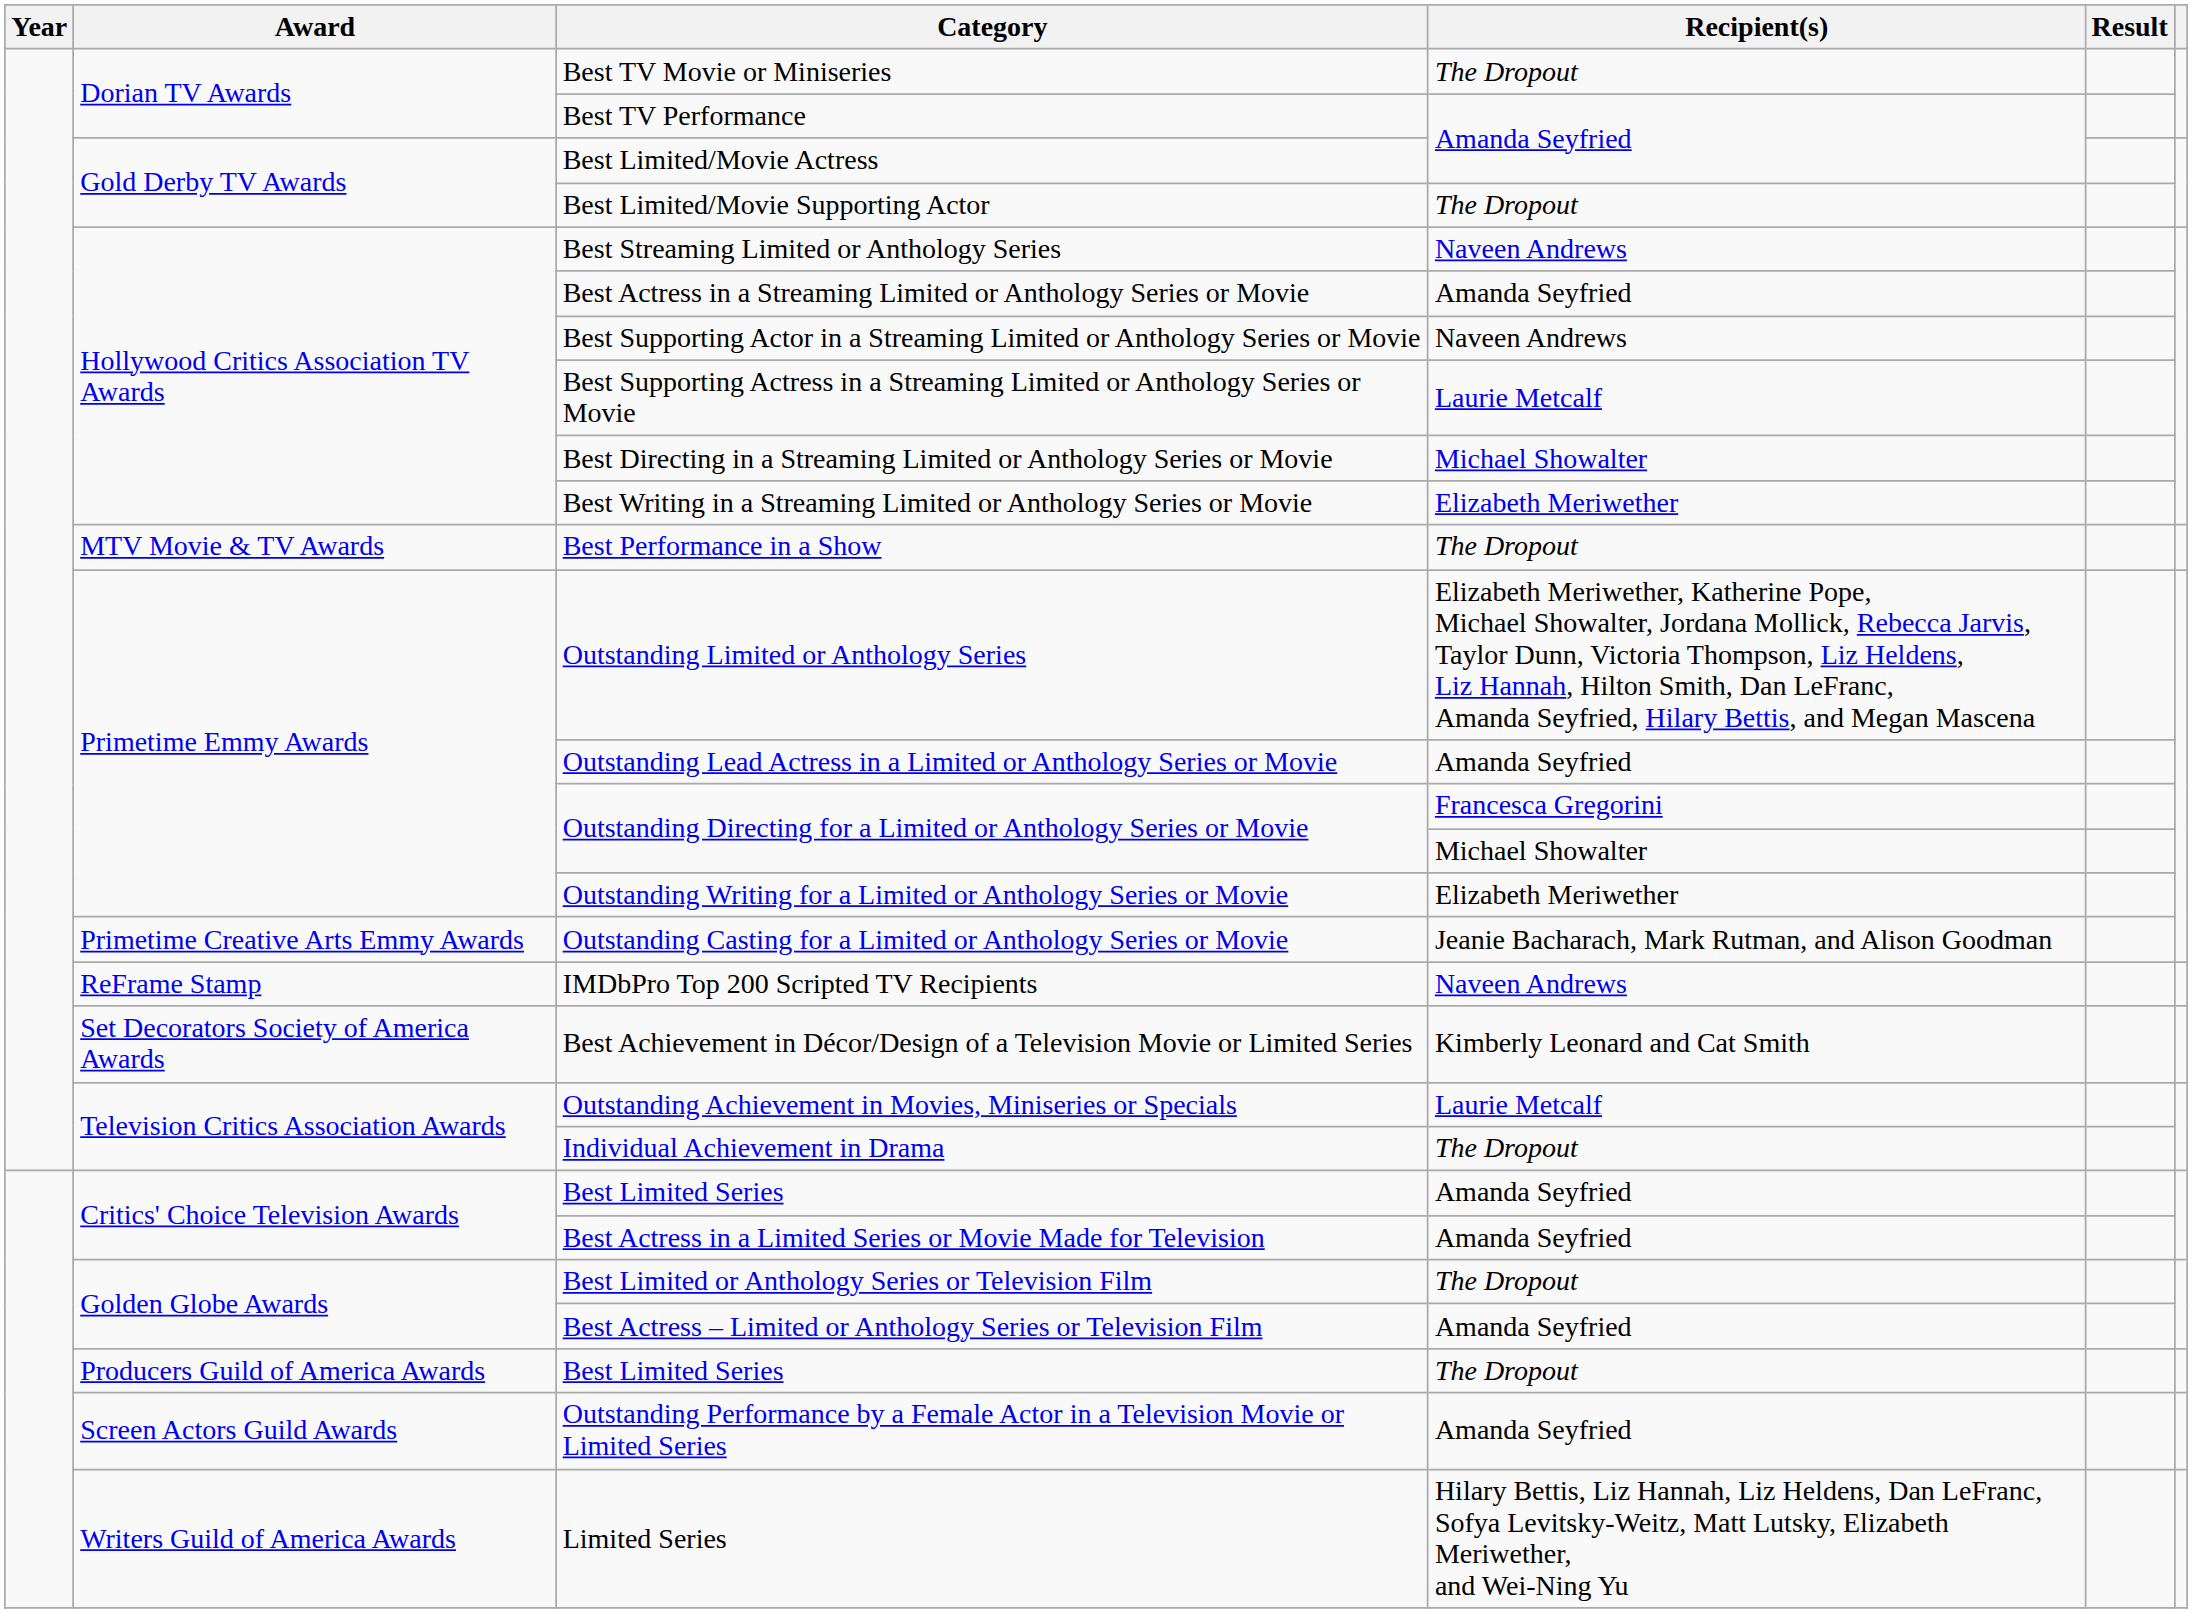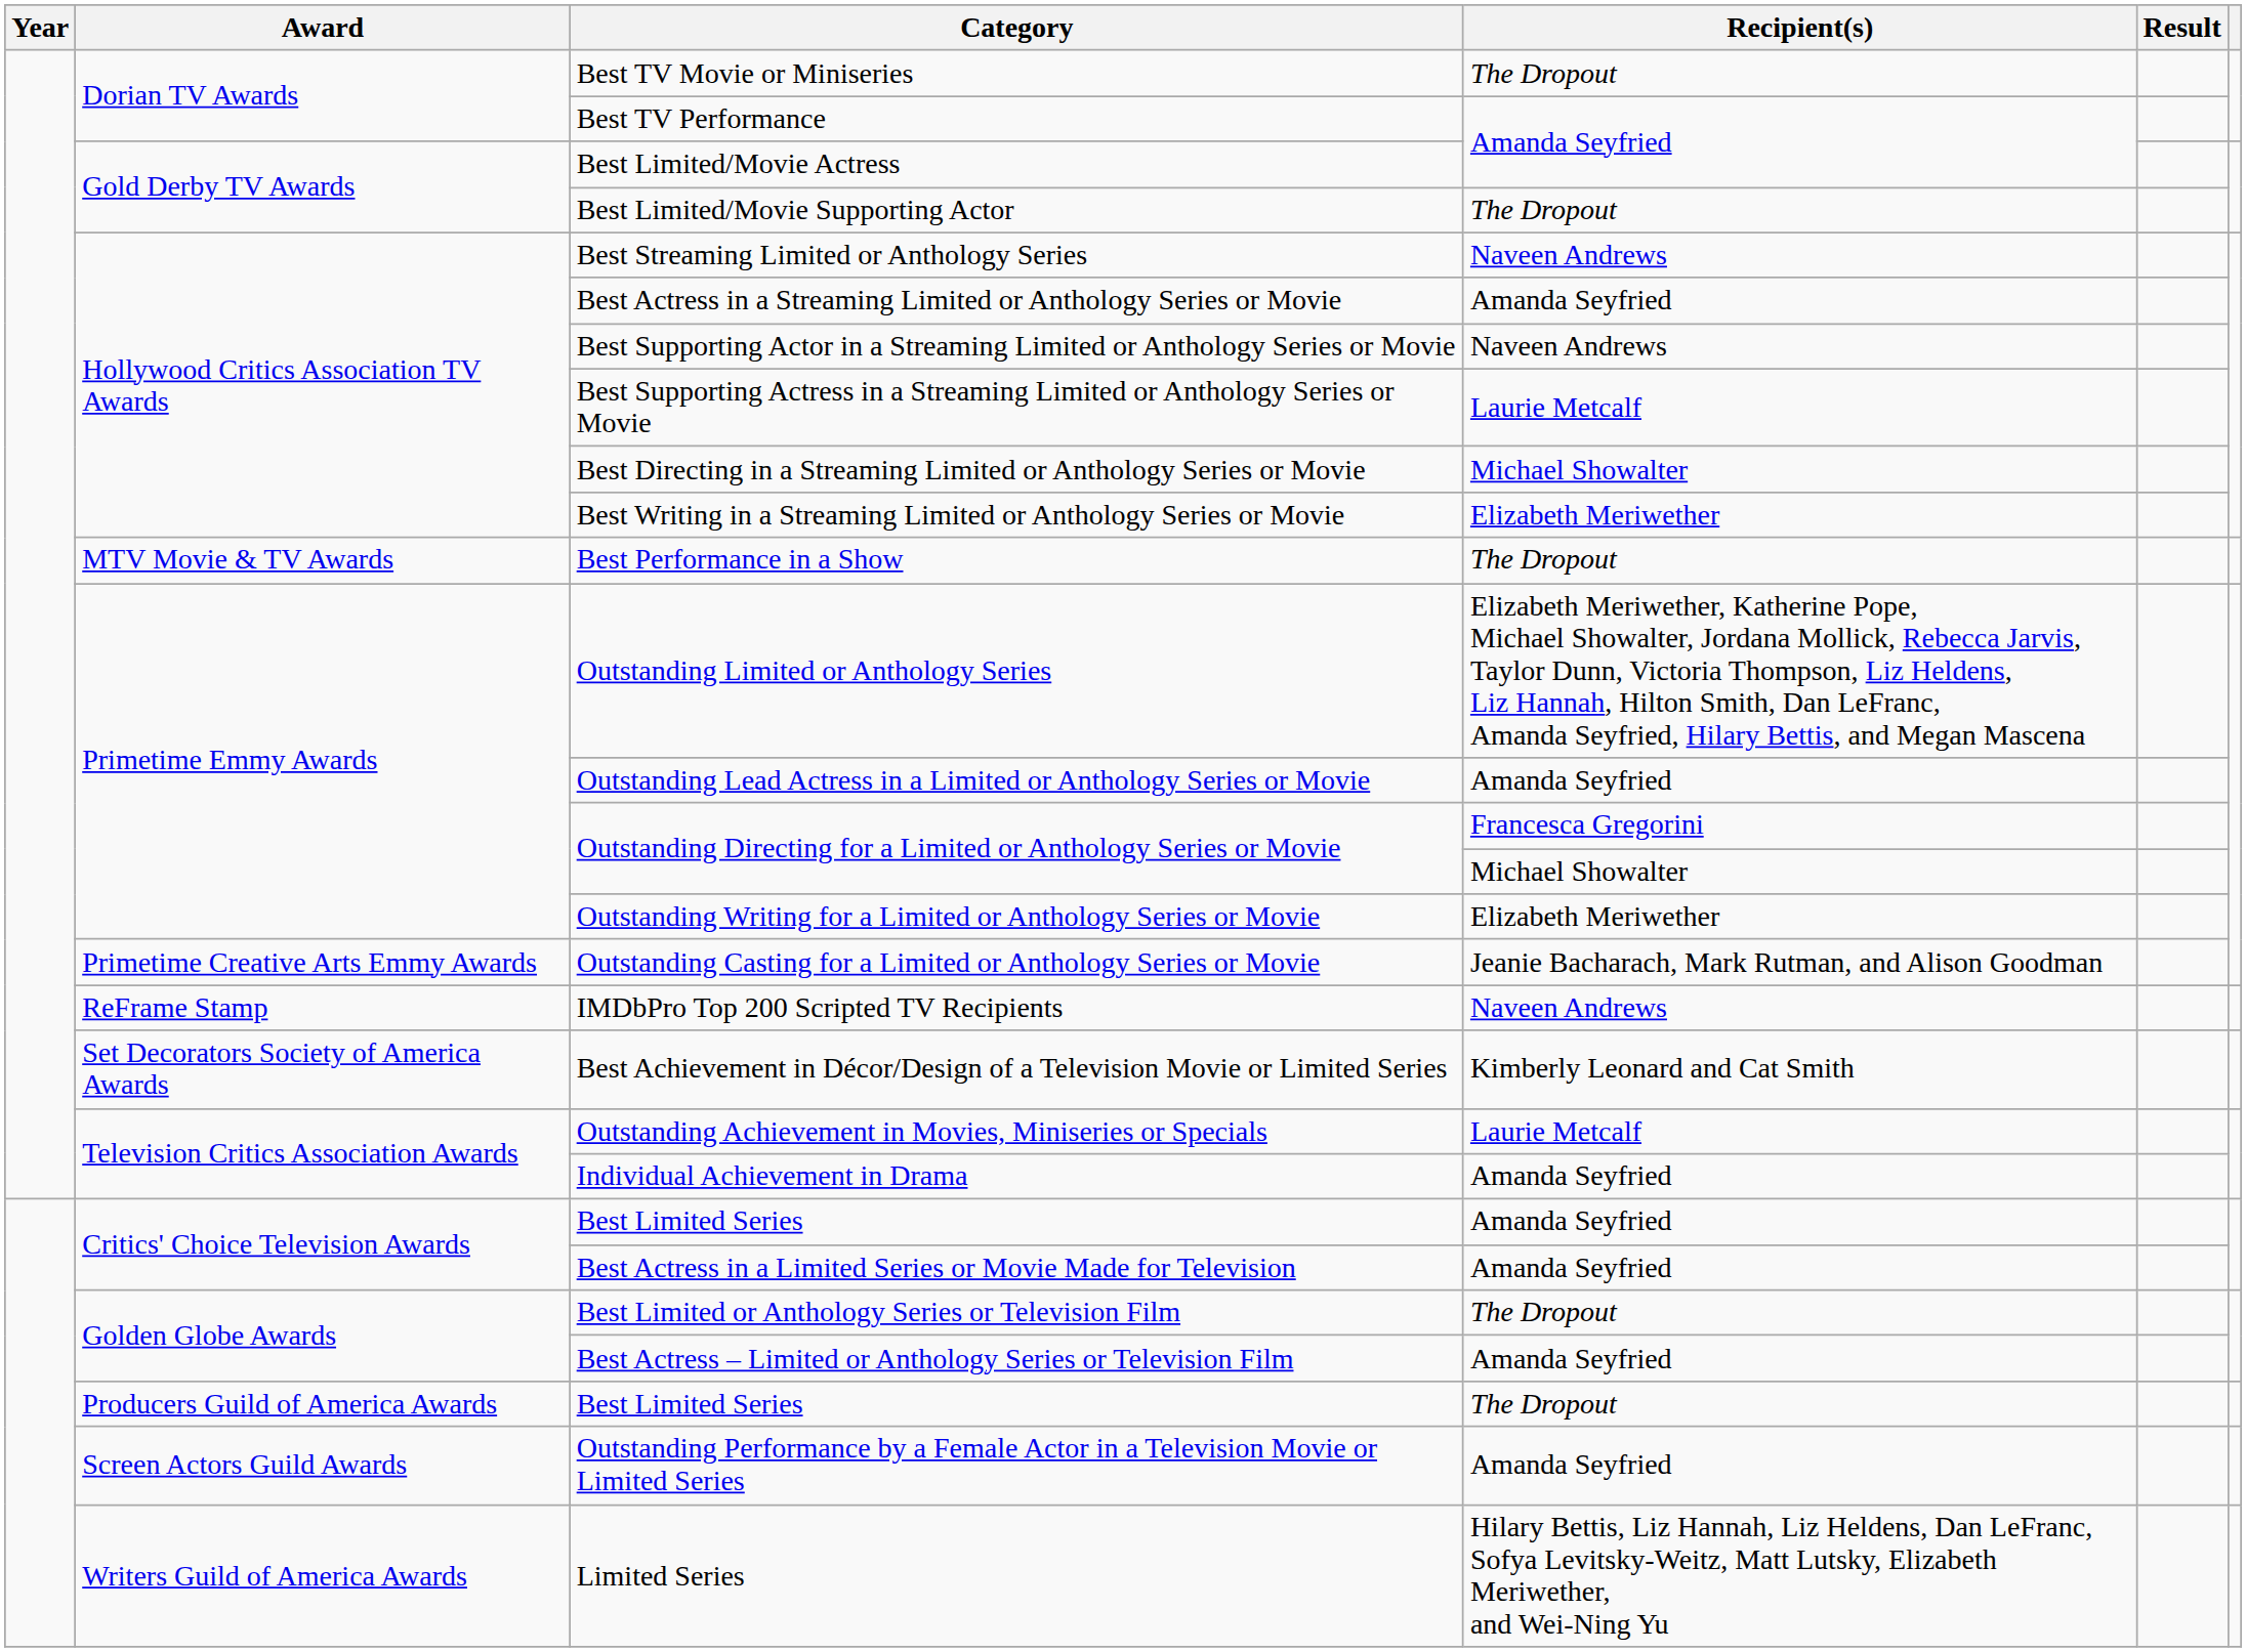Individual Achievement in Drama | Recipient(s): The Dropout -> Amanda Seyfried
